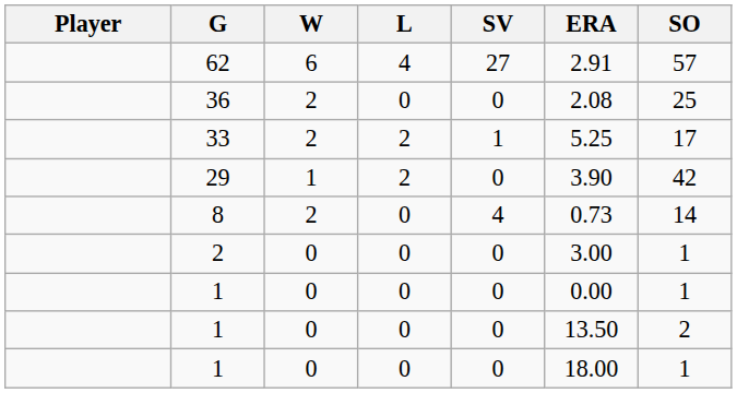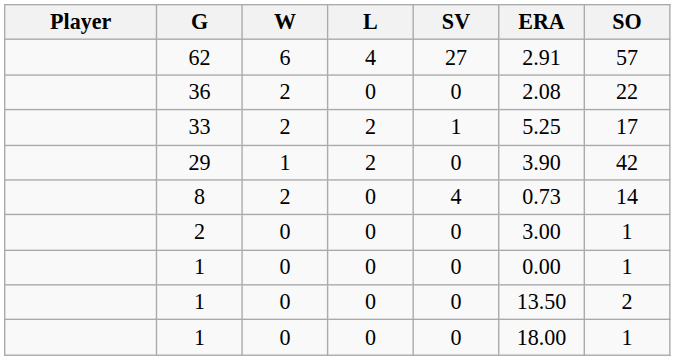36 | SO: 25 -> 22
